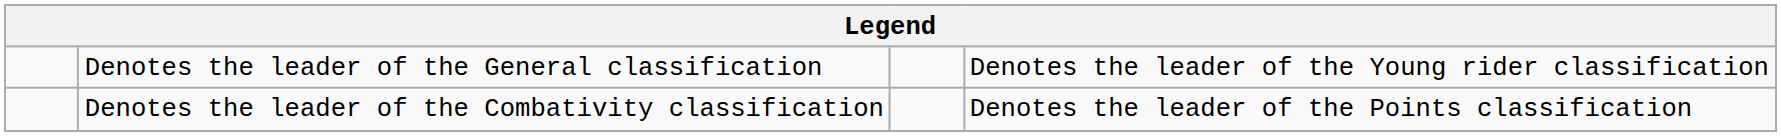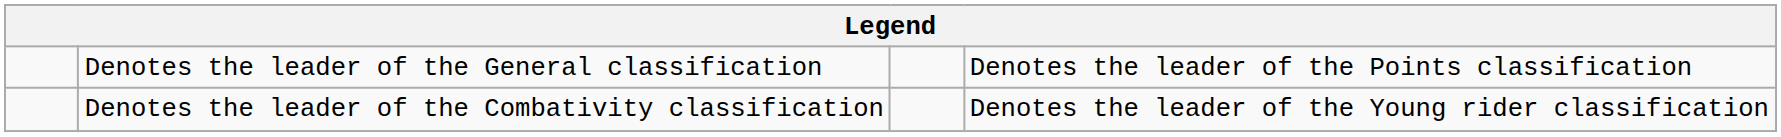Denotes the leader of the General classification | column 4: Denotes the leader of the Young rider classification -> Denotes the leader of the Points classification
Denotes the leader of the Combativity classification | column 4: Denotes the leader of the Points classification -> Denotes the leader of the Young rider classification
